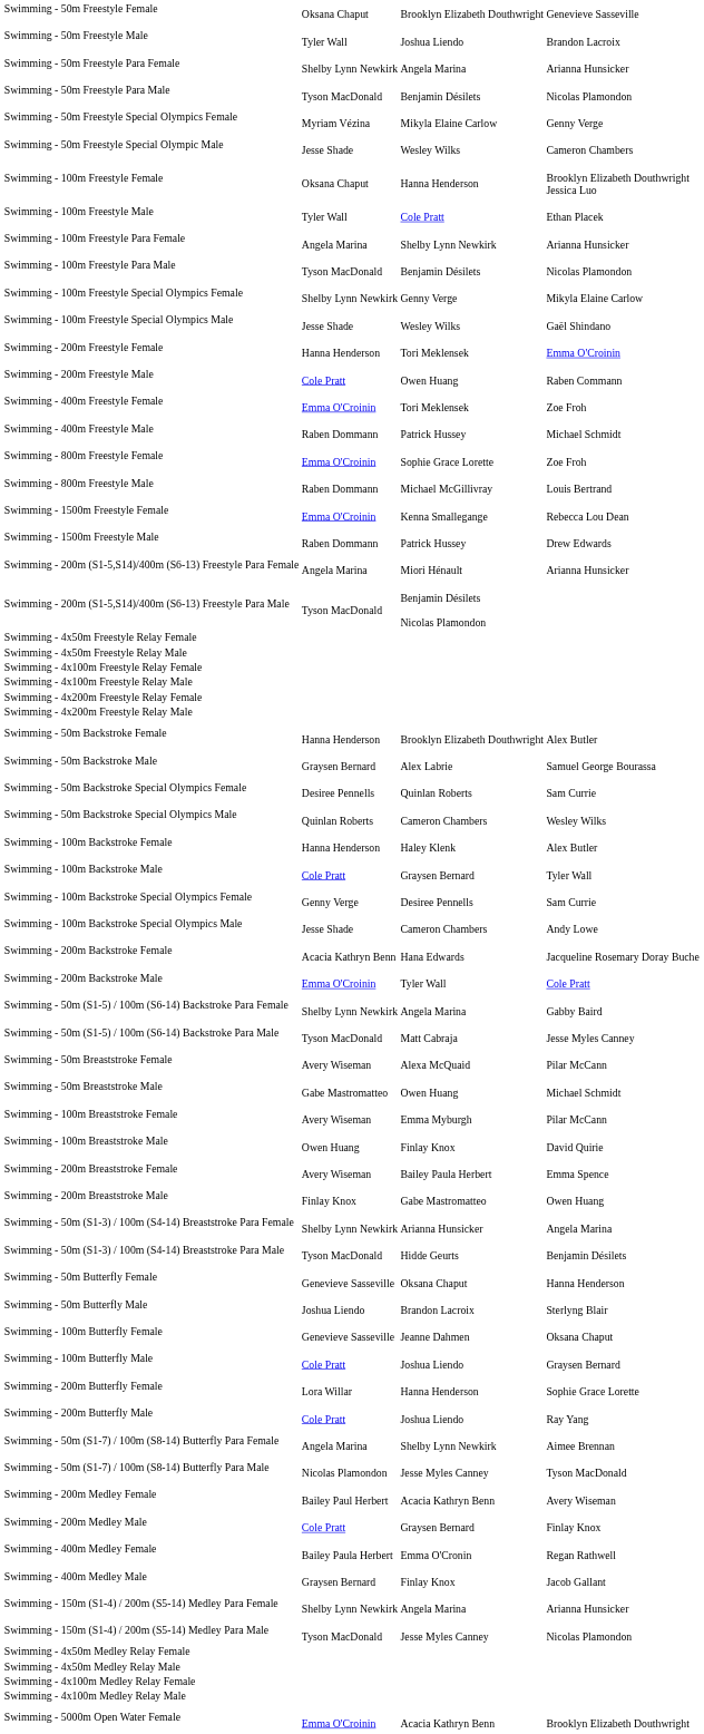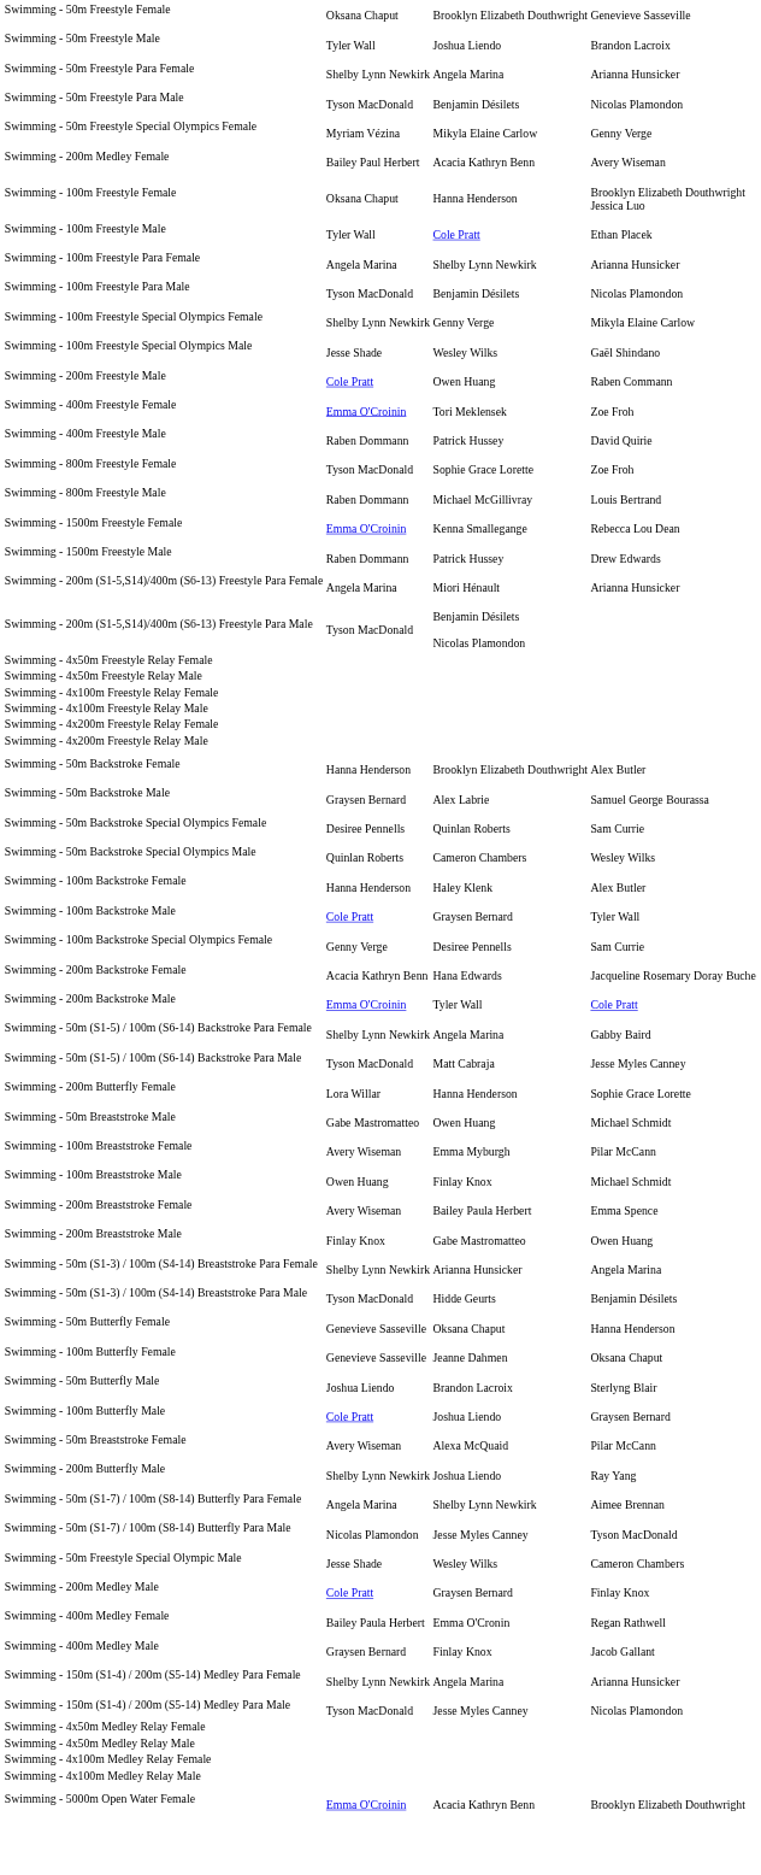rows swapped: Swimming - 50m Freestyle Special Olympic Male <-> Swimming - 200m Medley Female
- row: Swimming - 200m Freestyle Female | Hanna Henderson | Tori Meklensek | Emma O'Croinin
Swimming - 400m Freestyle Male | column 4: Michael Schmidt -> David Quirie
Swimming - 800m Freestyle Female | column 2: Emma O'Croinin -> Tyson MacDonald
- row: Swimming - 100m Backstroke Special Olympics Male | Jesse Shade | Cameron Chambers | Andy Lowe
rows swapped: Swimming - 50m Breaststroke Female <-> Swimming - 200m Butterfly Female
Swimming - 100m Breaststroke Male | column 4: David Quirie -> Michael Schmidt
rows swapped: Swimming - 50m Butterfly Male <-> Swimming - 100m Butterfly Female
Swimming - 200m Butterfly Male | column 2: Cole Pratt -> Shelby Lynn Newkirk
